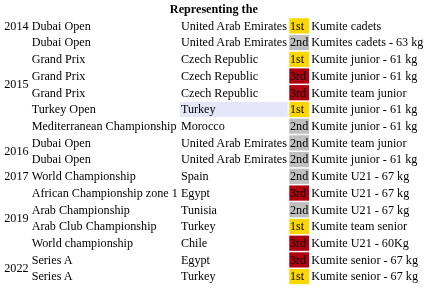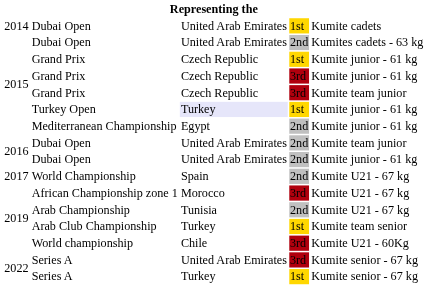Mediterranean Championship | column 3: Morocco -> Egypt
African Championship zone 1 | column 3: Egypt -> Morocco
Series A / 3rd | column 3: Egypt -> United Arab Emirates
